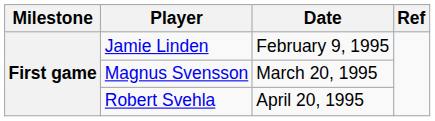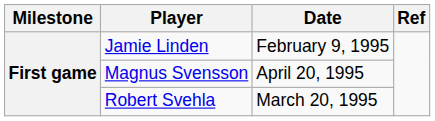Magnus Svensson | Date: March 20, 1995 -> April 20, 1995
Robert Svehla | Date: April 20, 1995 -> March 20, 1995
